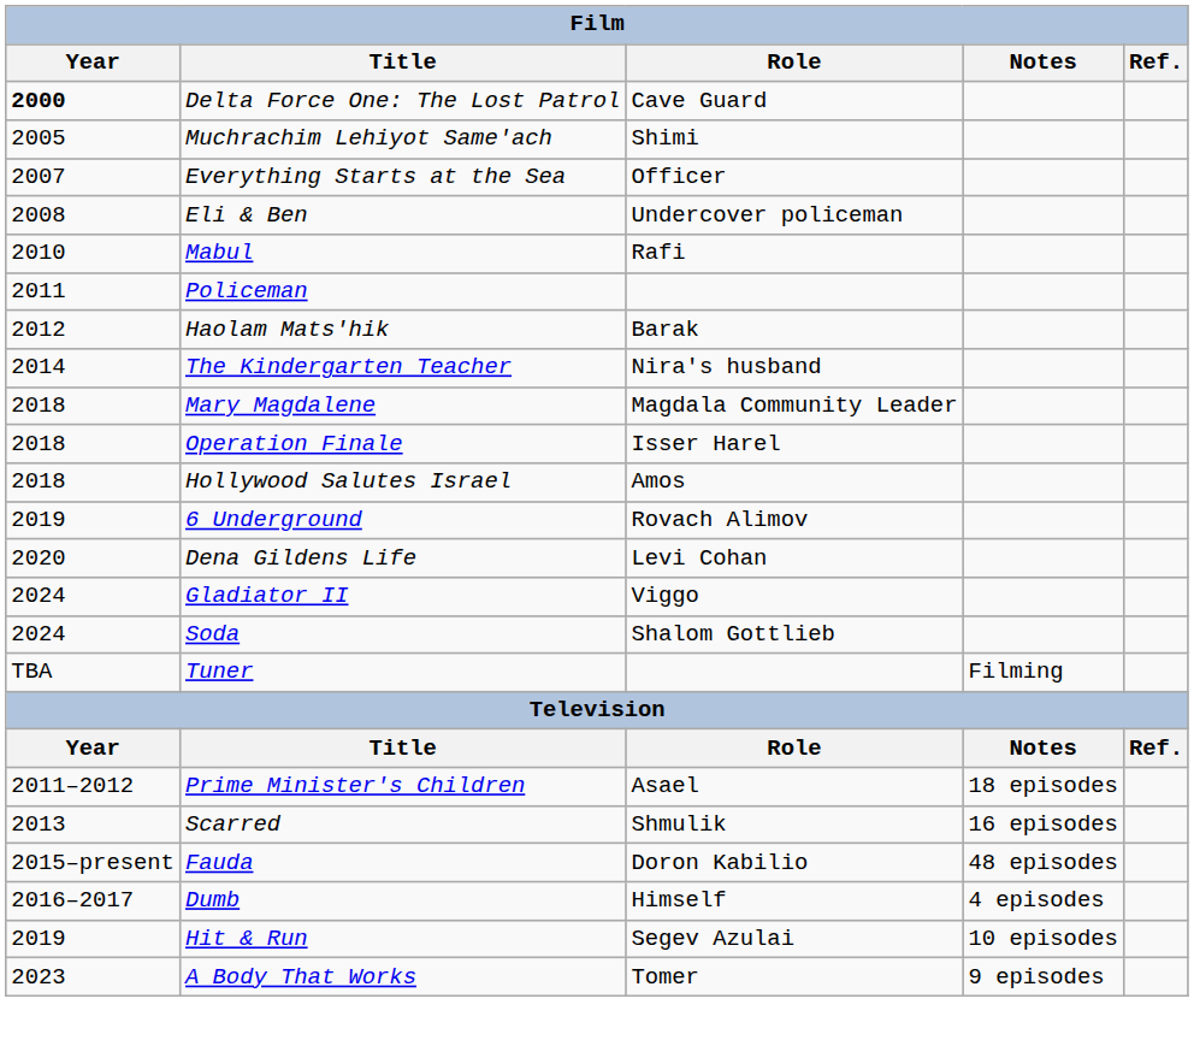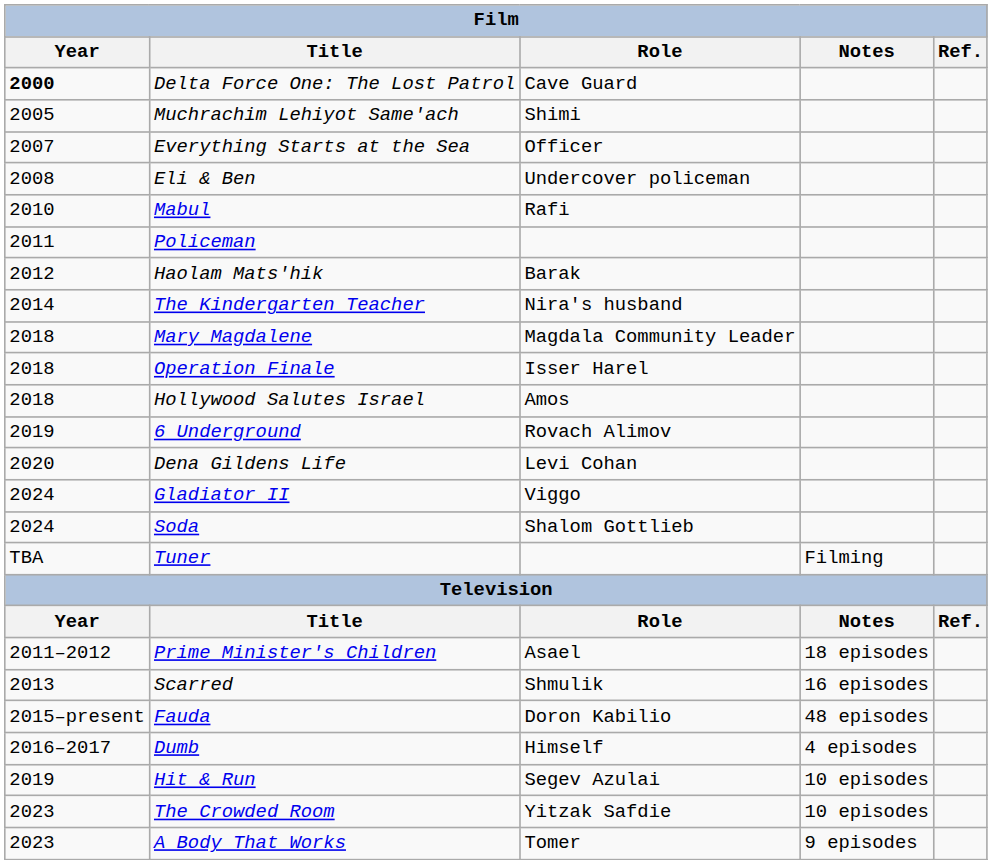+ row: 2023 | The Crowded Room | Yitzak Safdie | 10 episodes
